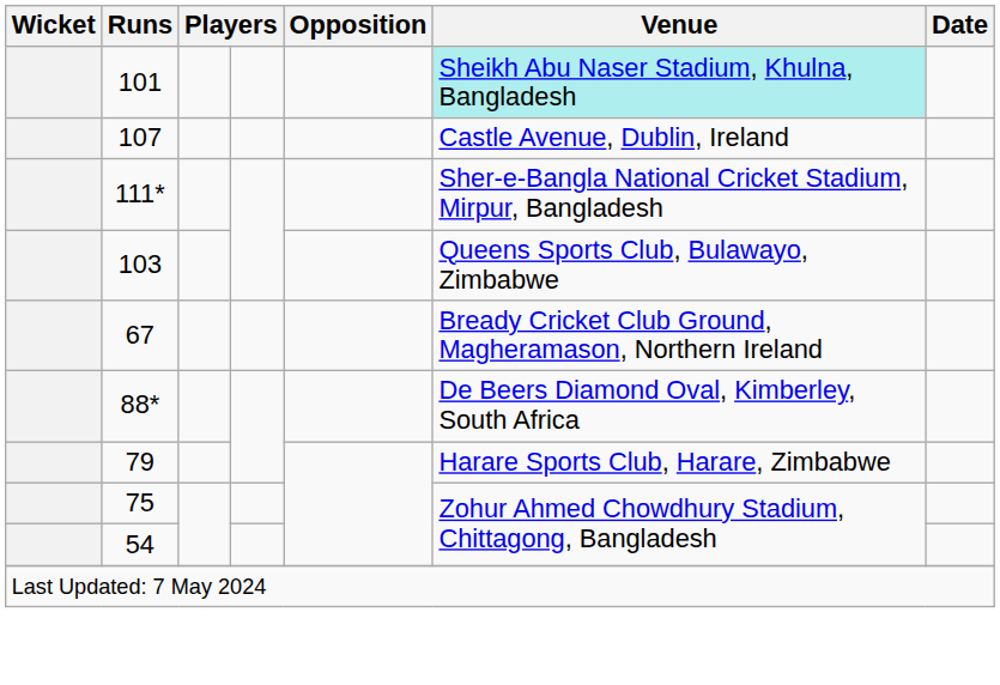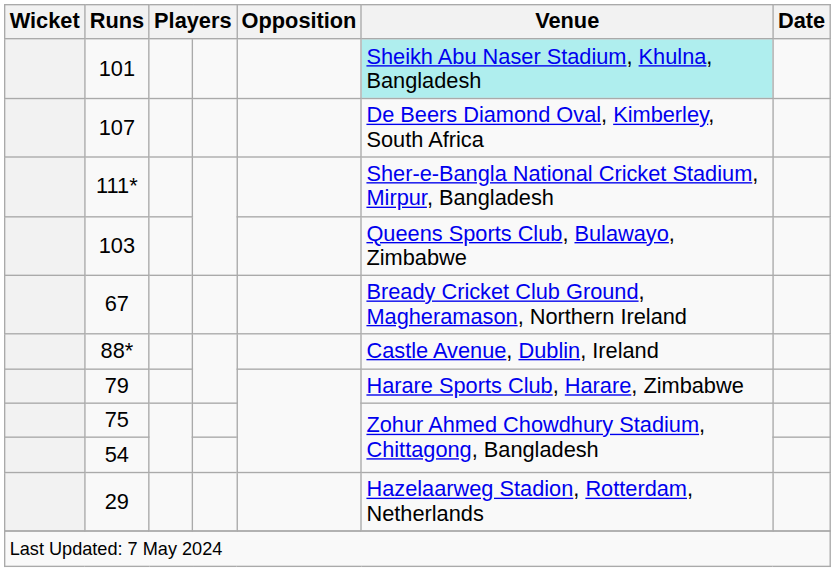107 | Venue: Castle Avenue, Dublin, Ireland -> De Beers Diamond Oval, Kimberley, South Africa
88* | Venue: De Beers Diamond Oval, Kimberley, South Africa -> Castle Avenue, Dublin, Ireland
+ row: 29 | Hazelaarweg Stadion, Rotterdam, Netherlands
